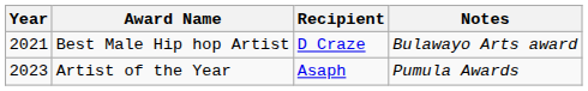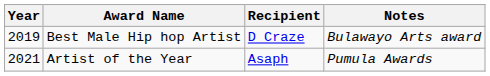Best Male Hip hop Artist | Year: 2021 -> 2019
Artist of the Year | Year: 2023 -> 2021
